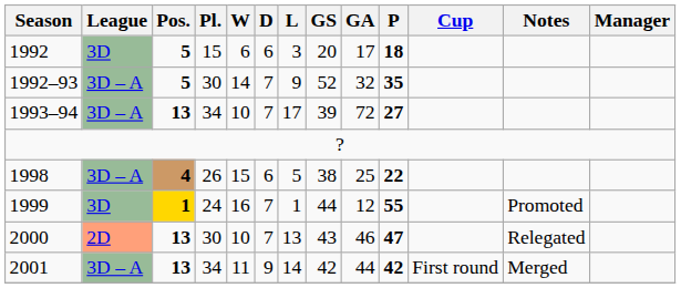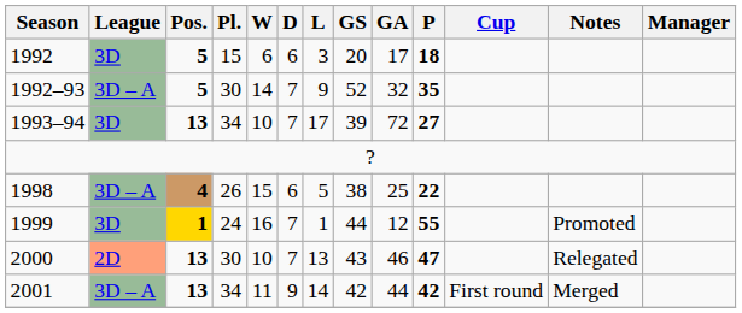1993–94 | League: 3D – A -> 3D
